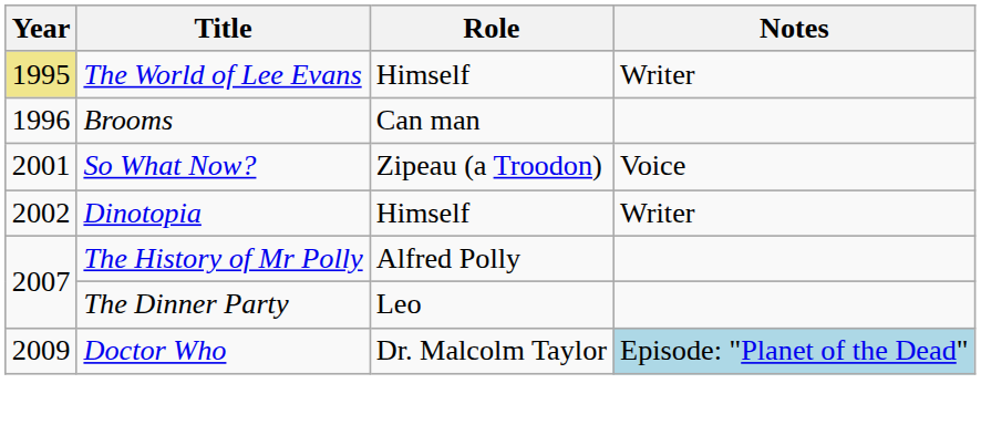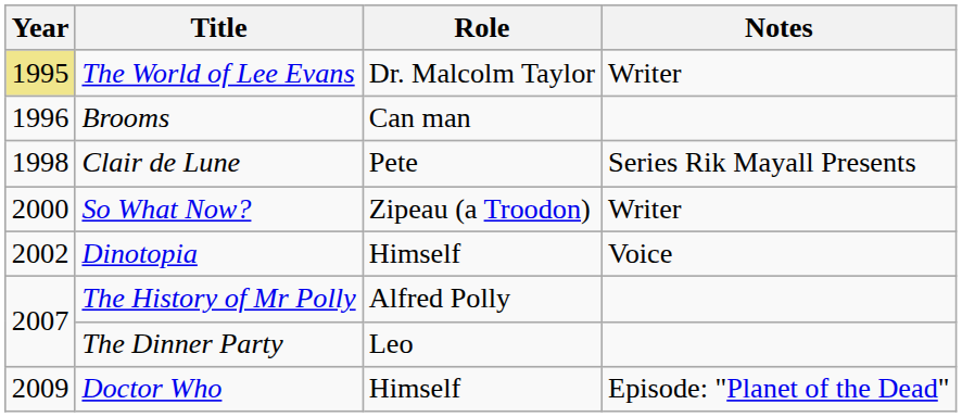The World of Lee Evans | Role: Himself -> Dr. Malcolm Taylor
+ row: 1998 | Clair de Lune | Pete | Series Rik Mayall Presents
So What Now? | Year: 2001 -> 2000
So What Now? | Notes: Voice -> Writer
Dinotopia | Notes: Writer -> Voice
Doctor Who | Role: Dr. Malcolm Taylor -> Himself
Doctor Who | Notes: lightblue background -> no background
